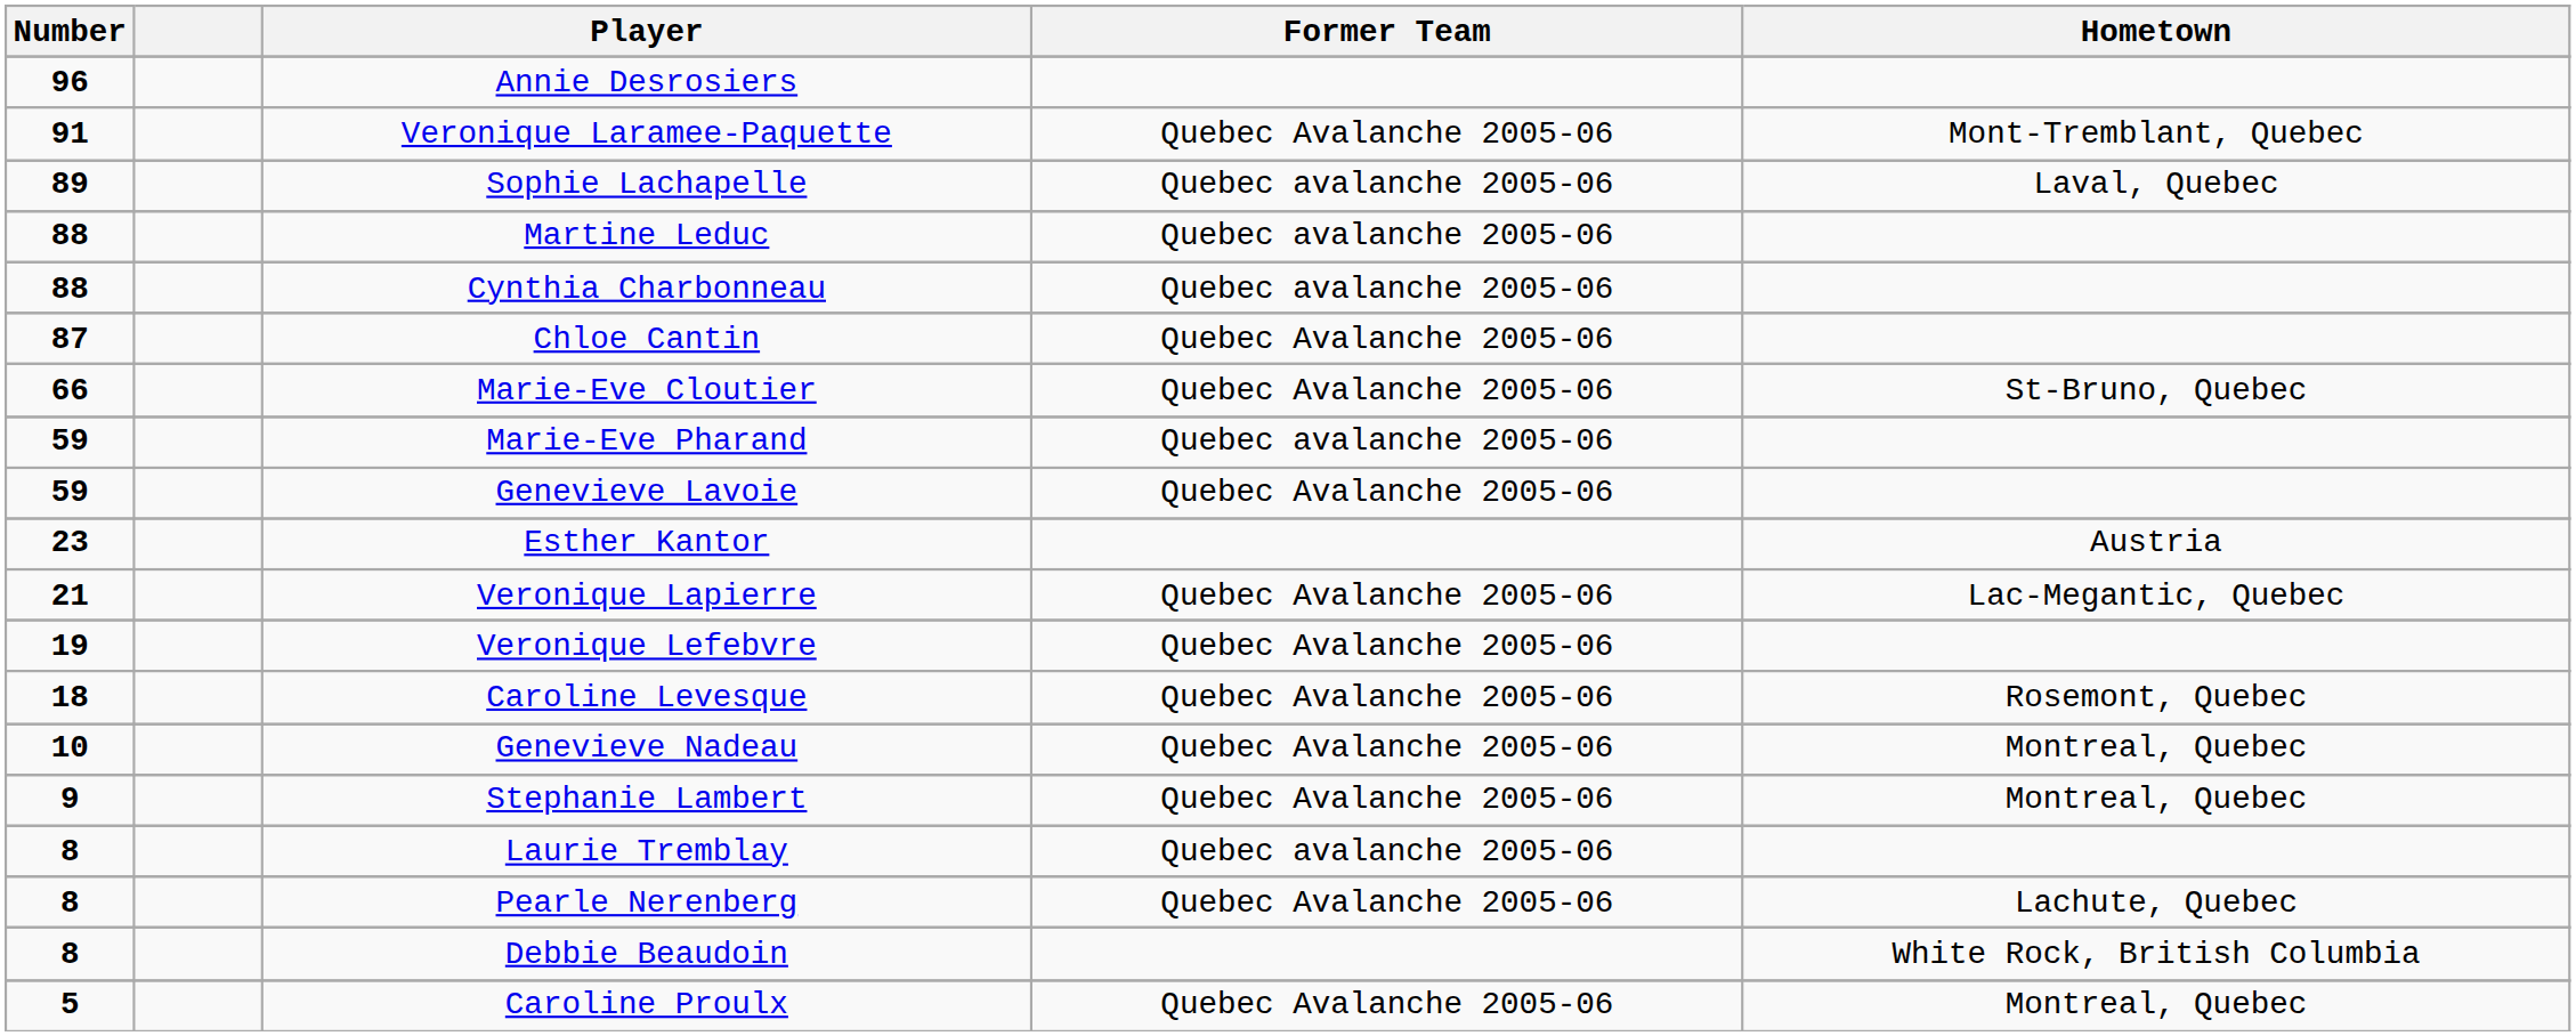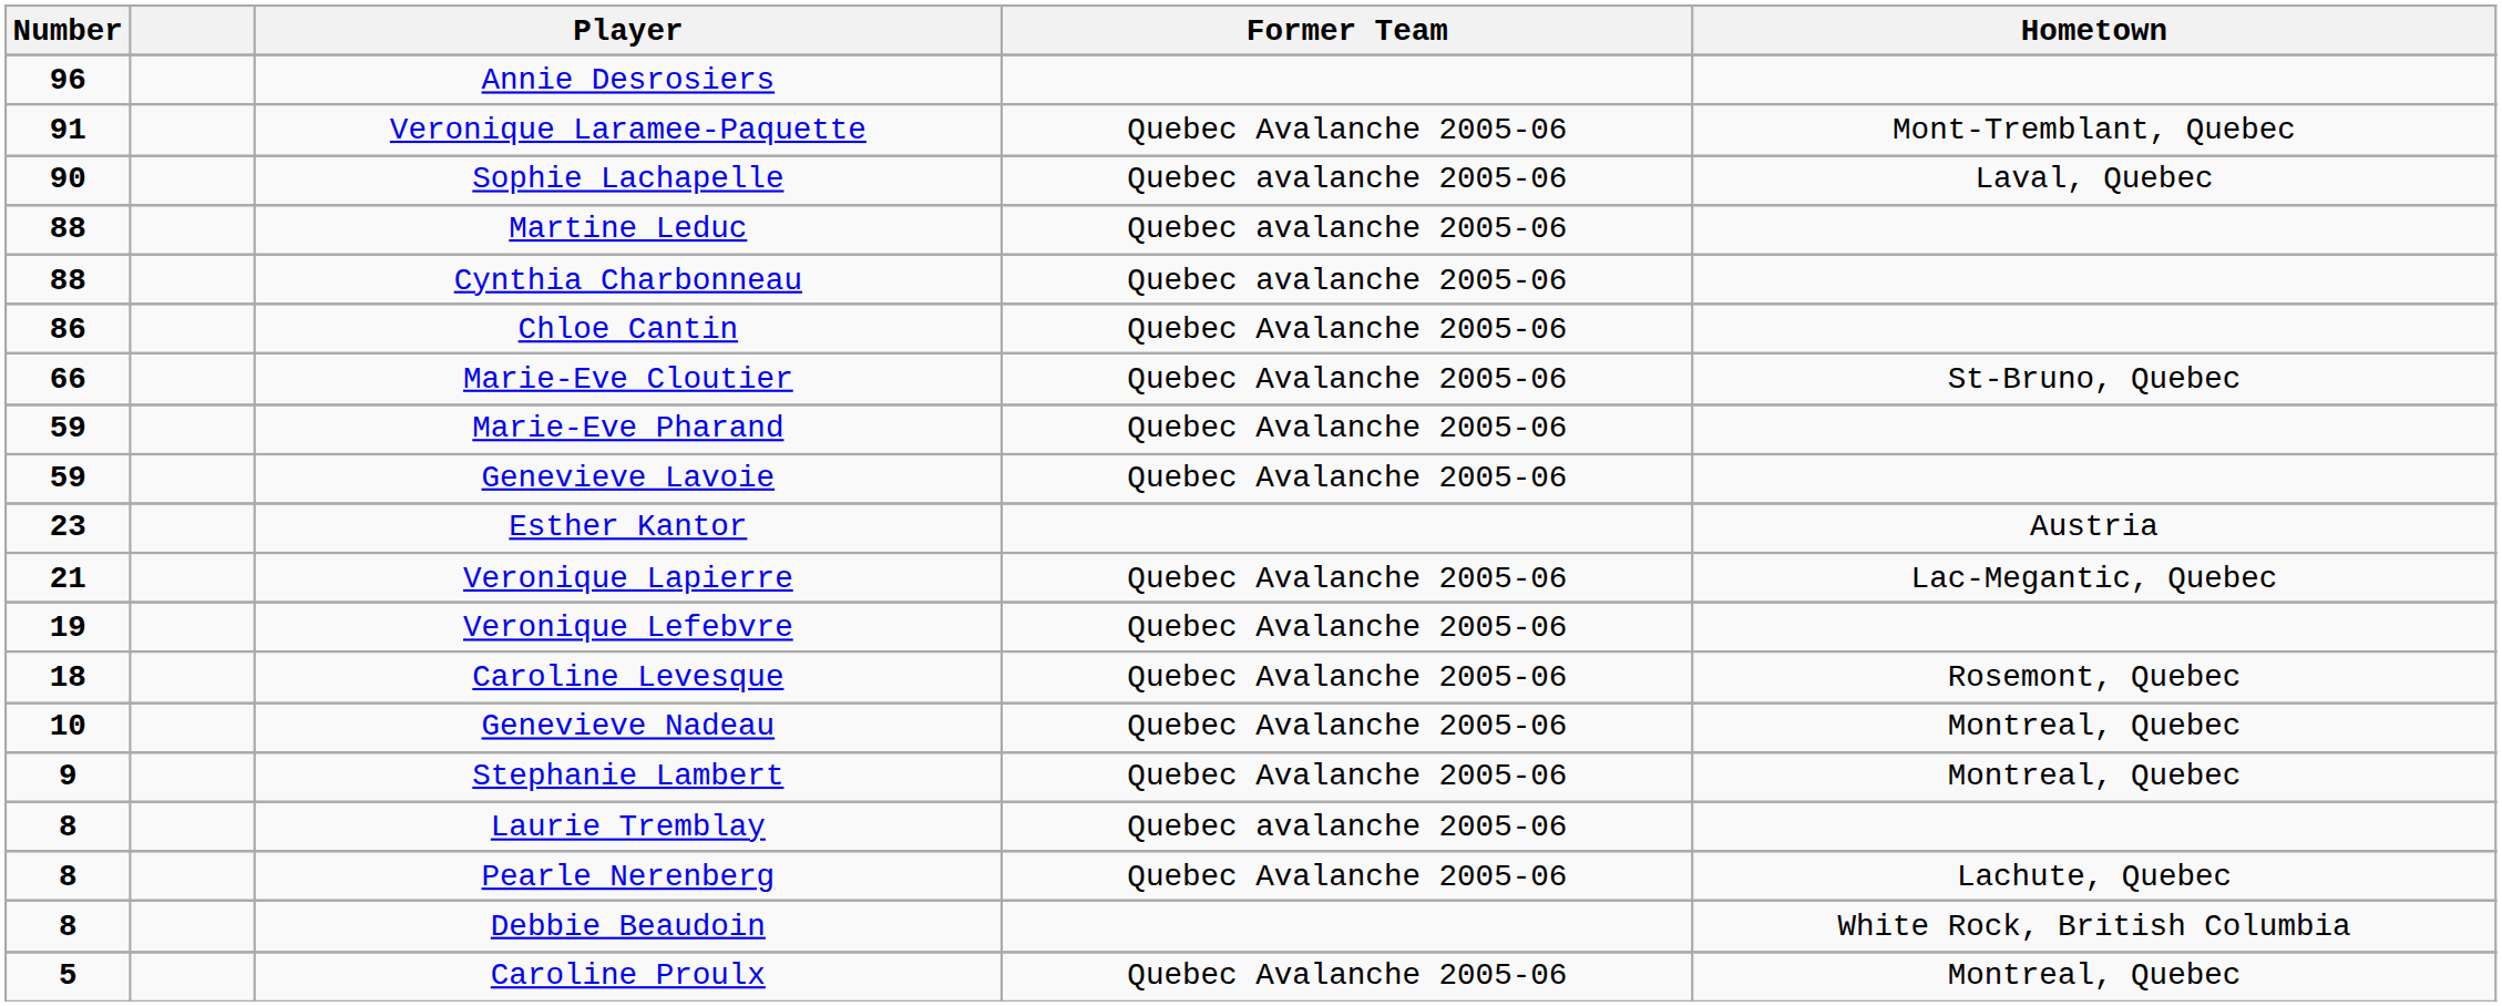Sophie Lachapelle | Number: 89 -> 90
Chloe Cantin | Number: 87 -> 86
Marie-Eve Pharand | Former Team: Quebec avalanche 2005-06 -> Quebec Avalanche 2005-06
